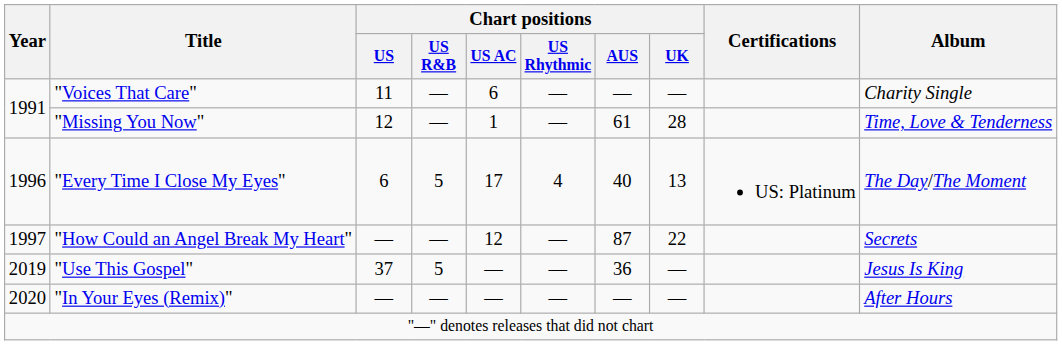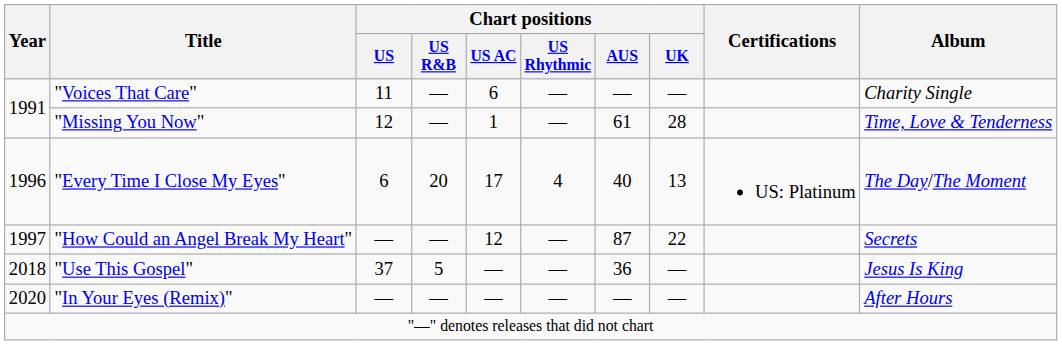"Every Time I Close My Eyes" | Chart positions / US R&B: 5 -> 20
"Use This Gospel" | Year: 2019 -> 2018
